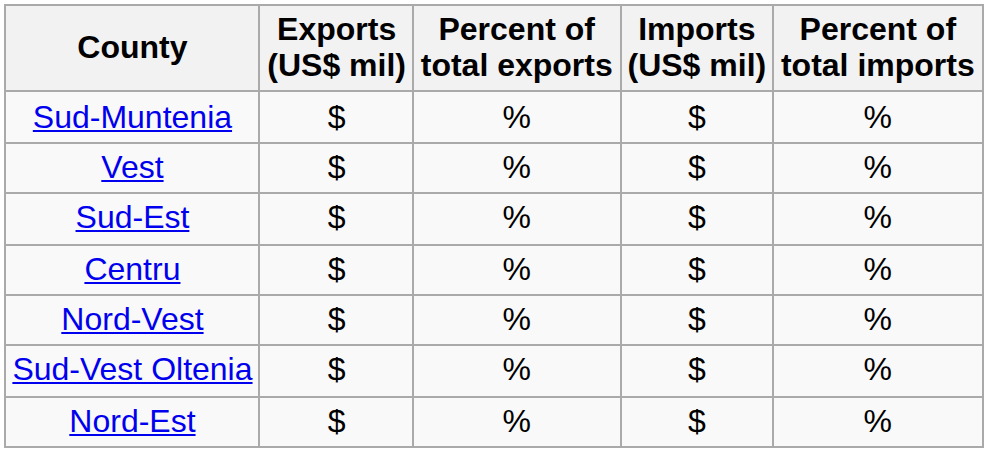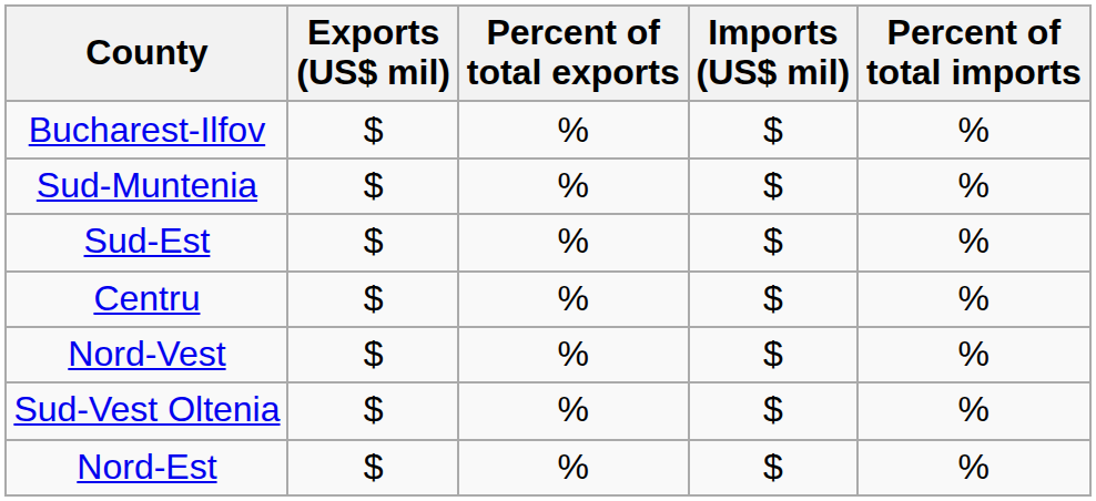+ row: Bucharest-Ilfov | $ | % | $ | %
- row: Vest | $ | % | $ | %
